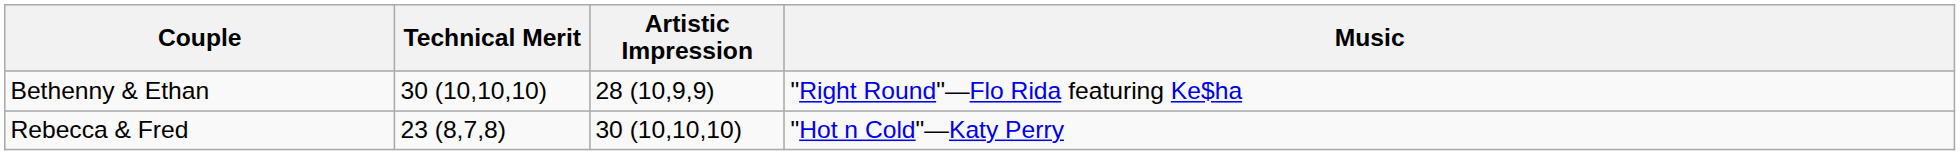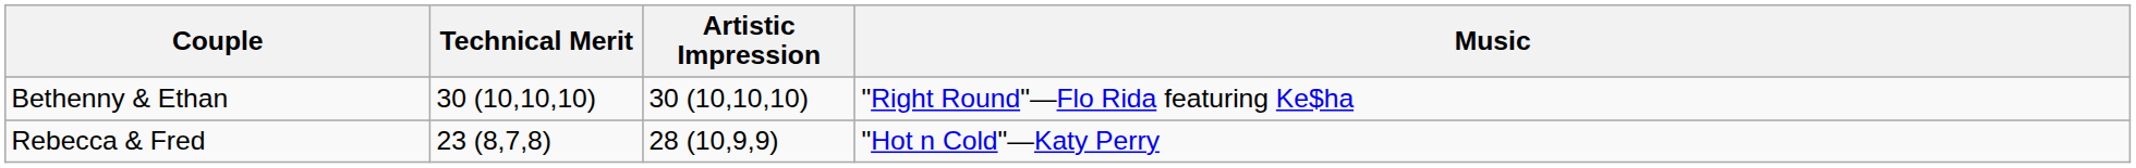Bethenny & Ethan | Artistic Impression: 28 (10,9,9) -> 30 (10,10,10)
Rebecca & Fred | Artistic Impression: 30 (10,10,10) -> 28 (10,9,9)
